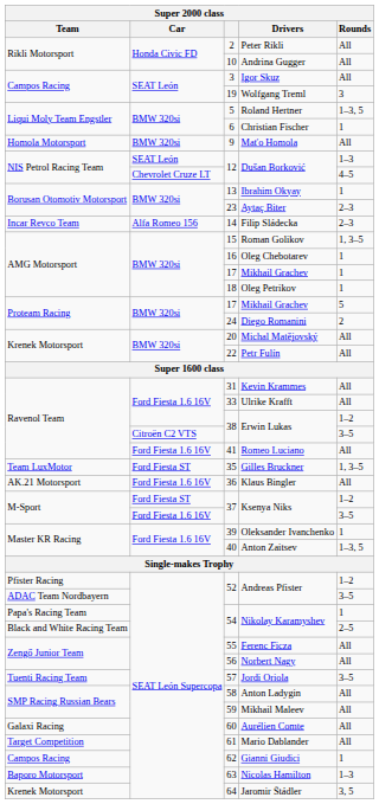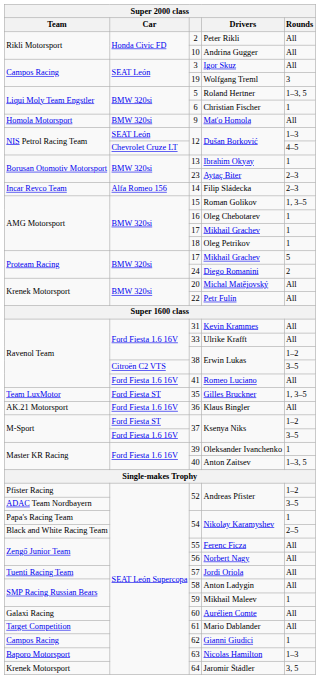57 | Rounds: 3–5 -> All
59 | Rounds: All -> 1
